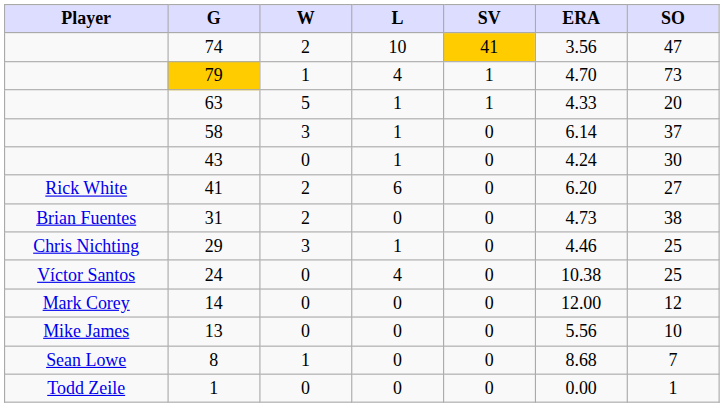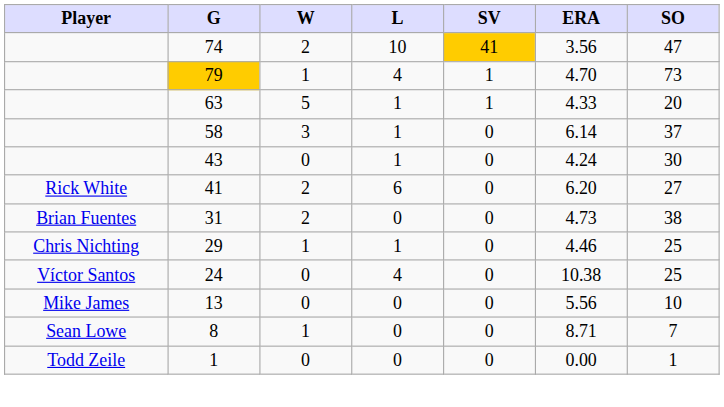29 | W: 3 -> 1
- row: Mark Corey | 14 | 0 | 0 | 0 | 12.00 | 12
8 | ERA: 8.68 -> 8.71
